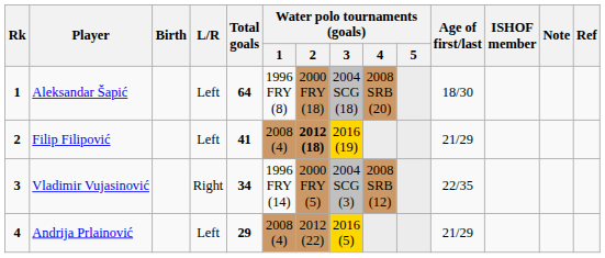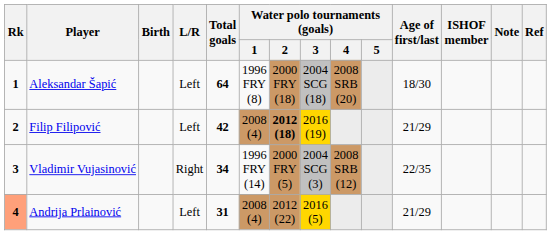Filip Filipović | Total goals: 41 -> 42
Andrija Prlainović | Rk: no background -> lightsalmon background
Andrija Prlainović | Total goals: 29 -> 31
